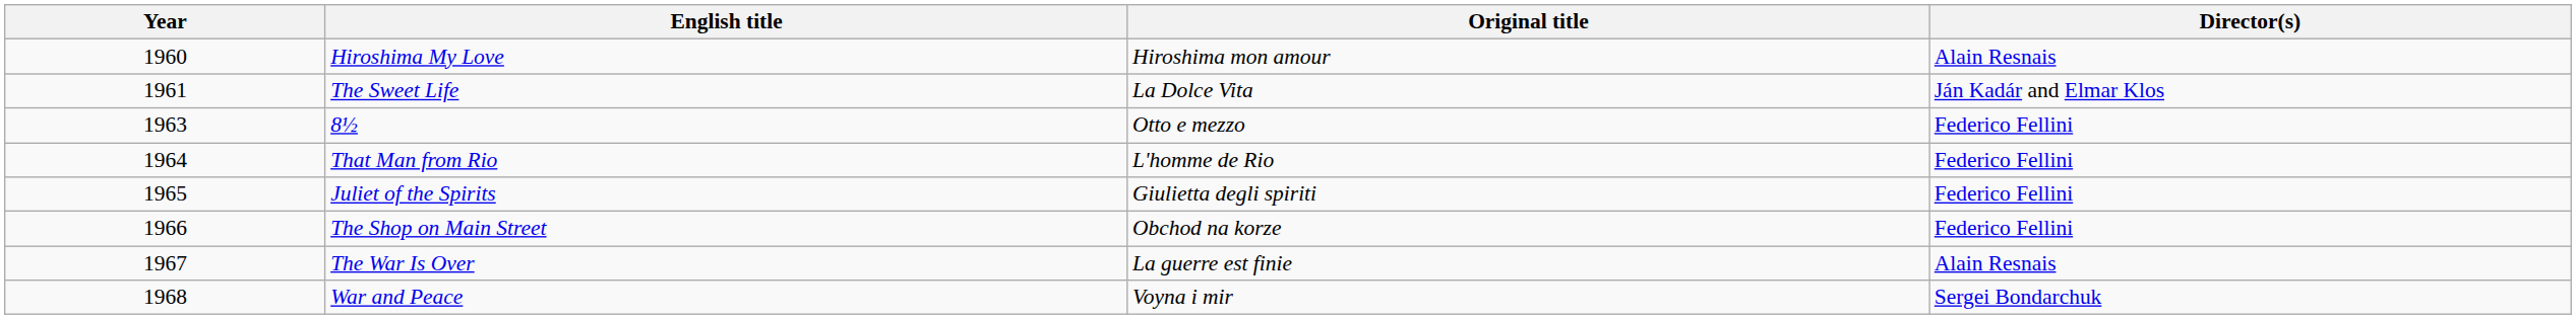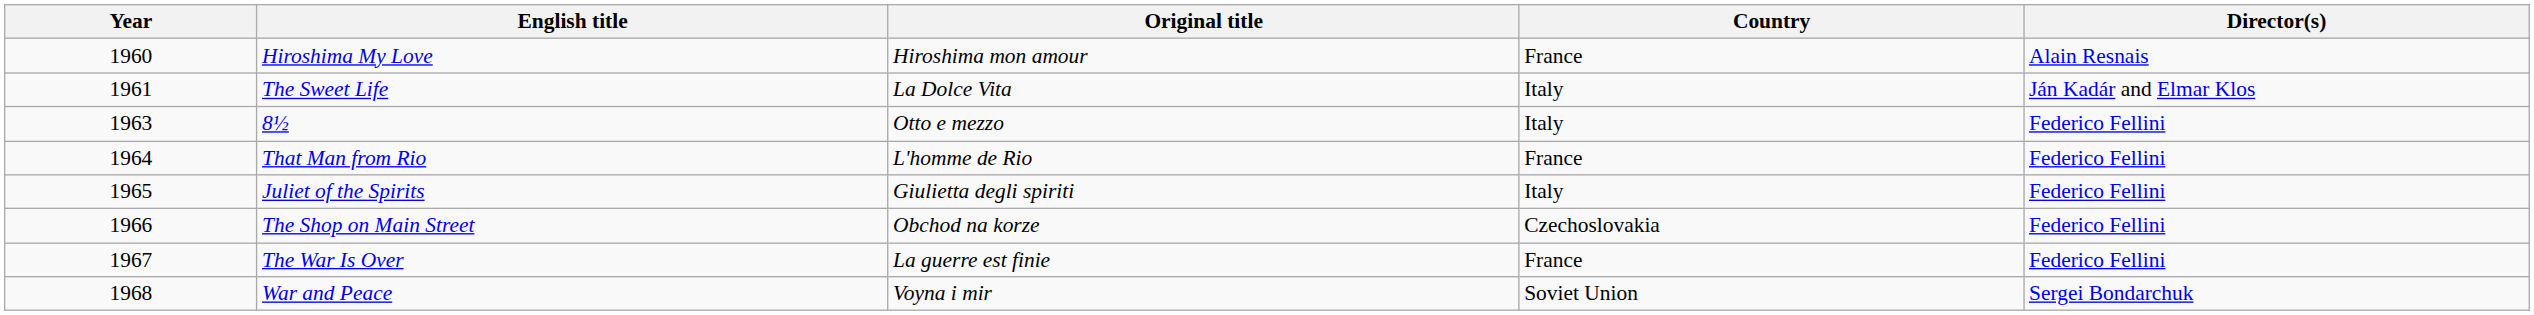+ column: Country | France | Italy | Italy | France | Italy | Czechoslovakia | France | Soviet Union
The War Is Over | Director(s): Alain Resnais -> Federico Fellini
